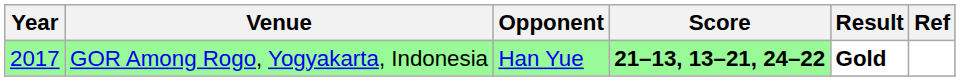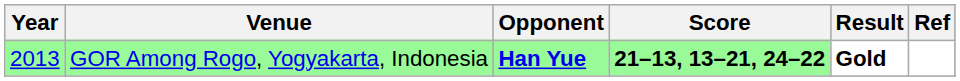GOR Among Rogo, Yogyakarta, Indonesia | Year: 2017 -> 2013
GOR Among Rogo, Yogyakarta, Indonesia | Opponent: normal -> bold
